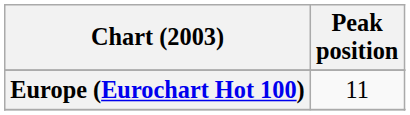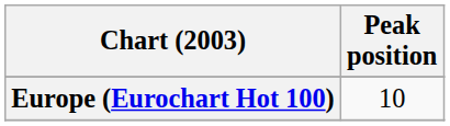Europe (Eurochart Hot 100) | Peak position: 11 -> 10
